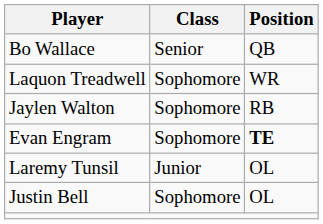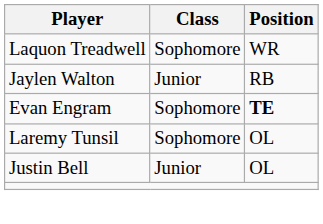- row: Bo Wallace | Senior | QB
Jaylen Walton | Class: Sophomore -> Junior
Laremy Tunsil | Class: Junior -> Sophomore
Justin Bell | Class: Sophomore -> Junior
